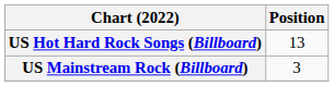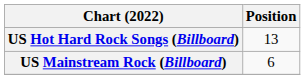US Mainstream Rock (Billboard) | Position: 3 -> 6
